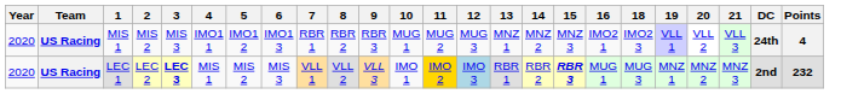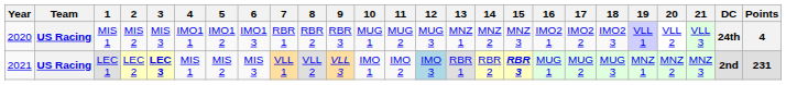+ column: 17 | IMO2 2 | MUG 2
LEC 1 | Year: 2020 -> 2021
LEC 1 | 11: gold background -> no background
LEC 1 | Points: 232 -> 231
